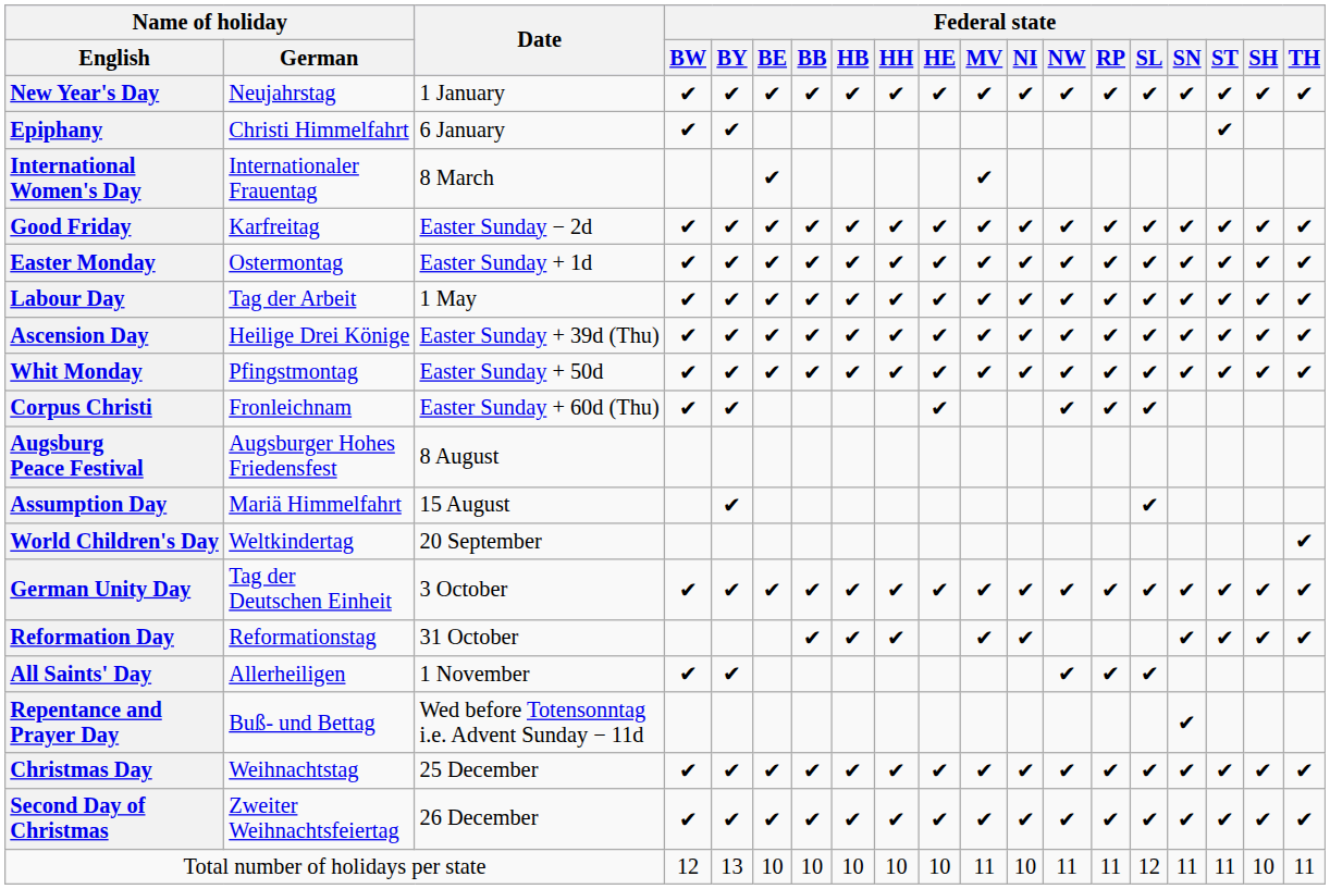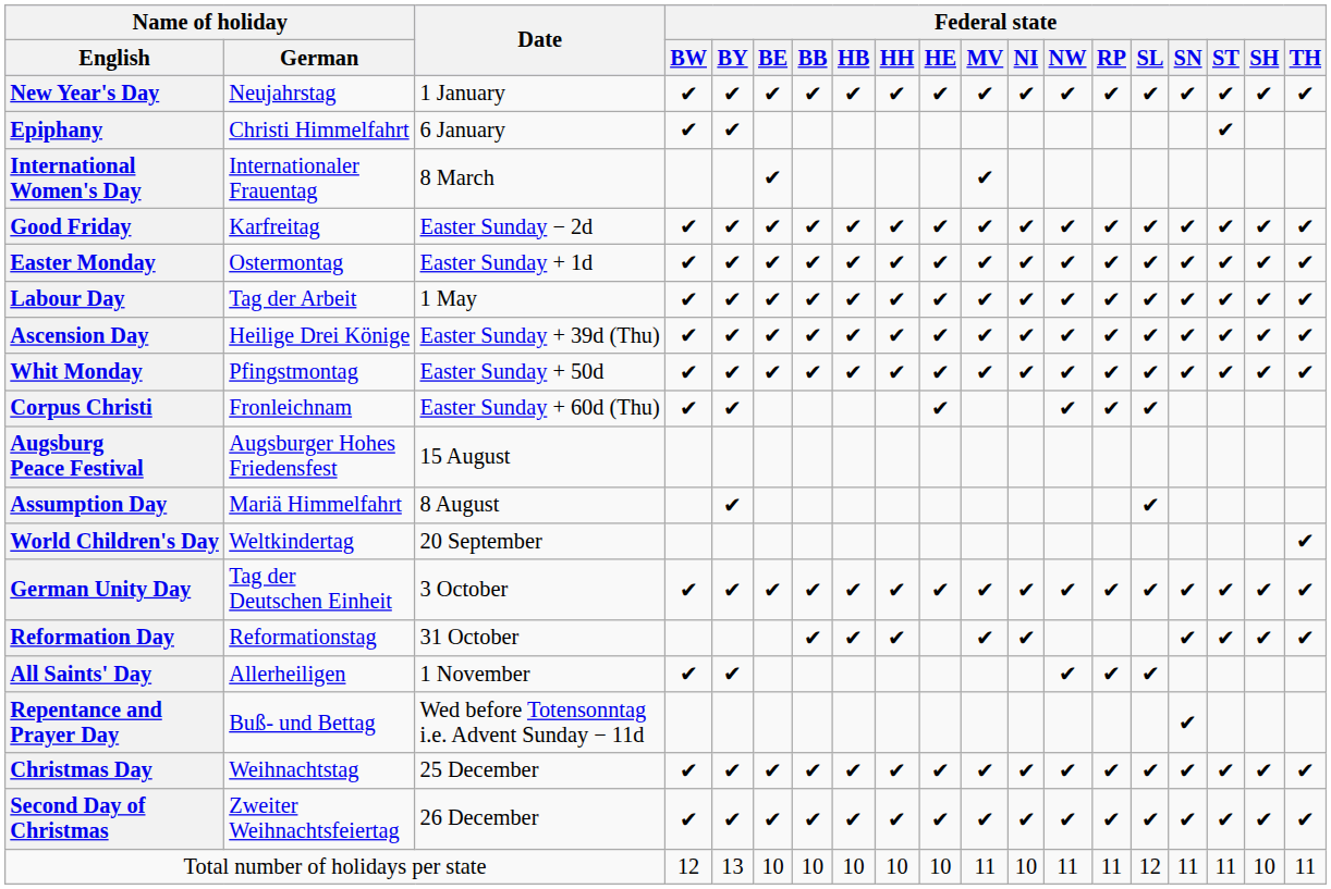Augsburg Peace Festival | Date: 8 August -> 15 August
Assumption Day | Date: 15 August -> 8 August
